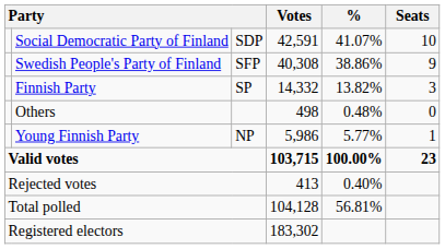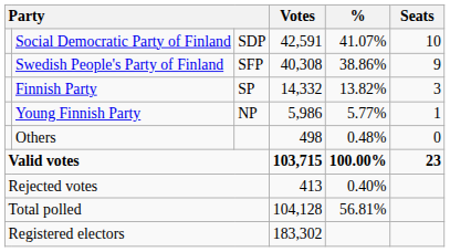rows swapped: Young Finnish Party <-> Others
